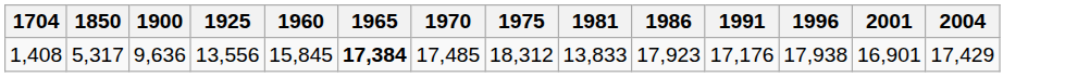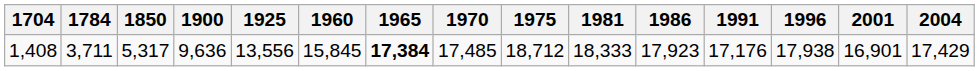+ column: 1784 | 3,711
1,408 | 1975: 18,312 -> 18,712
1,408 | 1981: 13,833 -> 18,333
